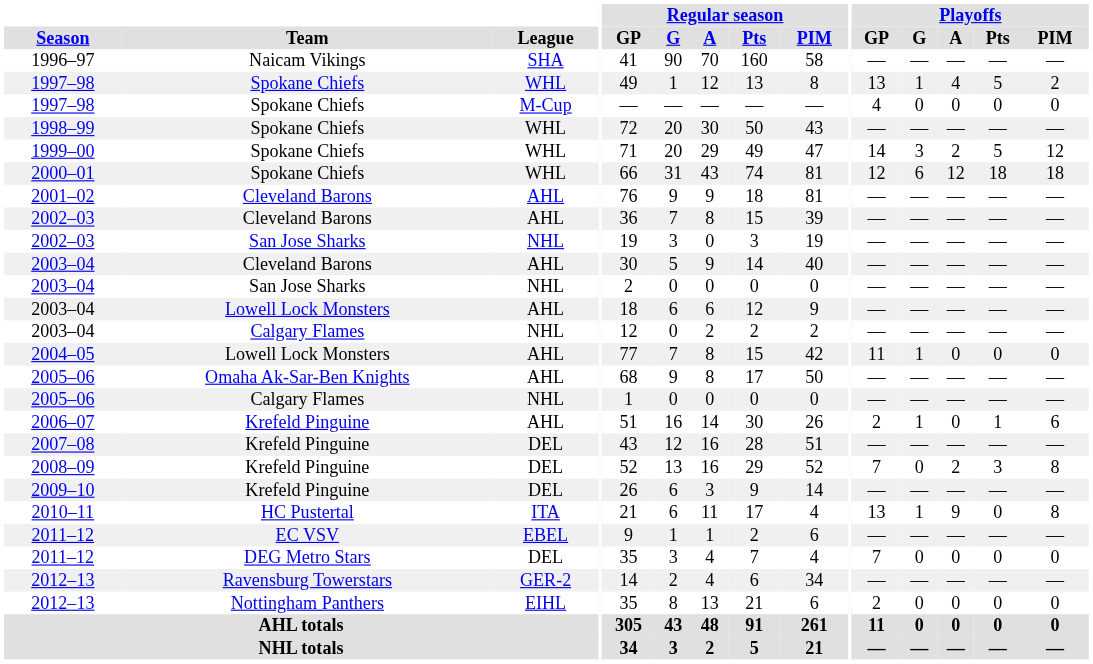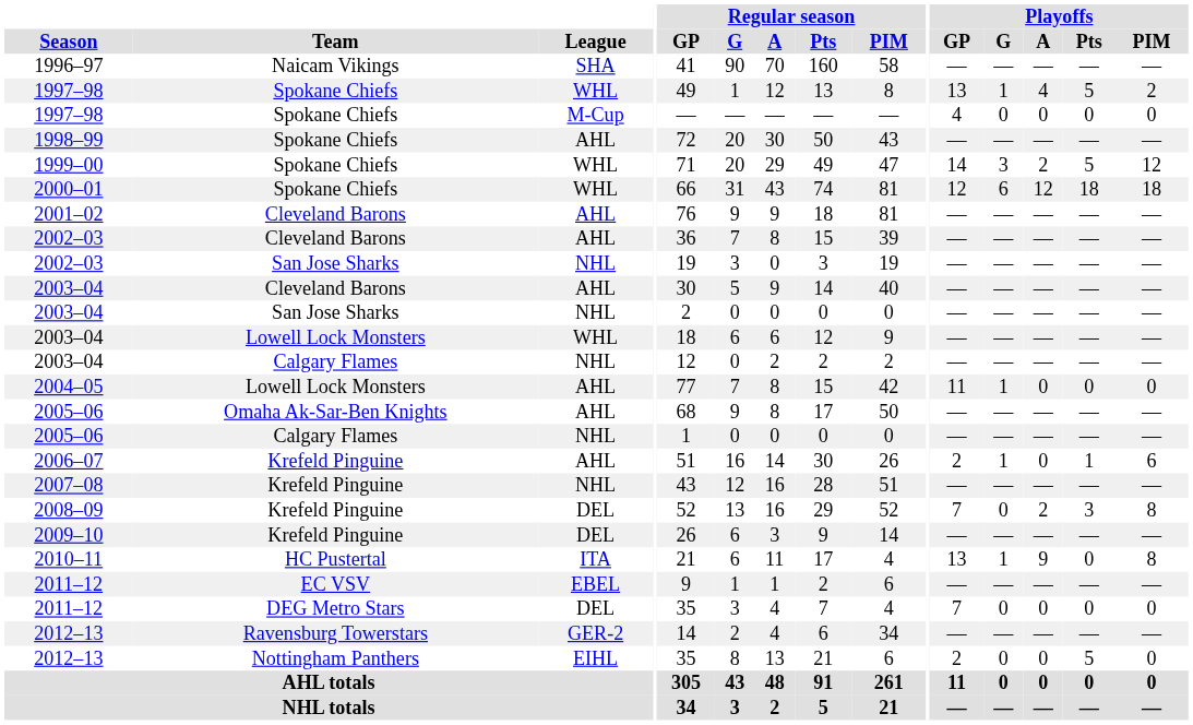1998–99 | League: WHL -> AHL
2003–04 / Lowell Lock Monsters | League: AHL -> WHL
2007–08 | League: DEL -> NHL
2012–13 / Nottingham Panthers | Playoffs / Pts: 0 -> 5
